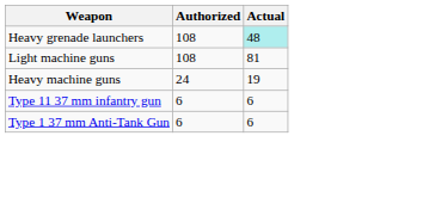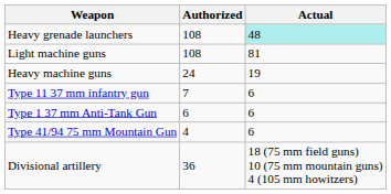Type 11 37 mm infantry gun | Authorized: 6 -> 7
+ row: Type 41/94 75 mm Mountain Gun | 4 | 6
+ row: Divisional artillery | 36 | 18 (75 mm field guns) 10 (75 mm mountain guns) 4 (105 mm howitzers)
